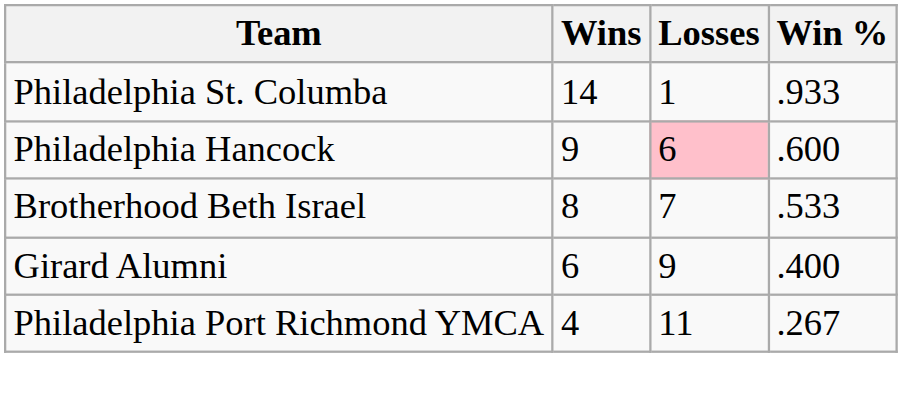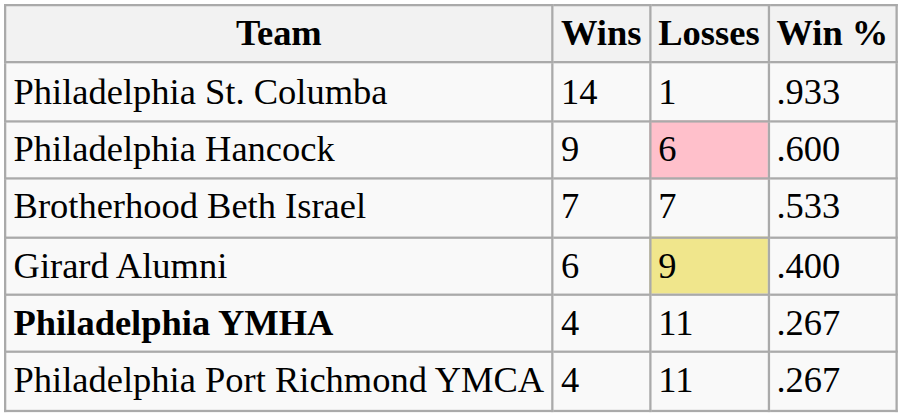Brotherhood Beth Israel | Wins: 8 -> 7
Girard Alumni | Losses: no background -> khaki background
+ row: Philadelphia YMHA | 4 | 11 | .267
